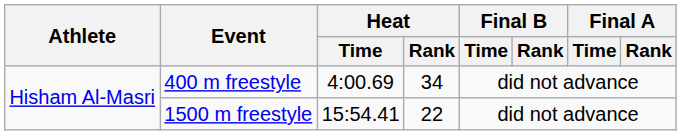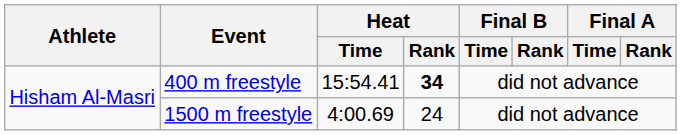400 m freestyle | Heat / Time: 4:00.69 -> 15:54.41
400 m freestyle | Heat / Rank: normal -> bold
1500 m freestyle | Heat / Time: 15:54.41 -> 4:00.69
1500 m freestyle | Heat / Rank: 22 -> 24
